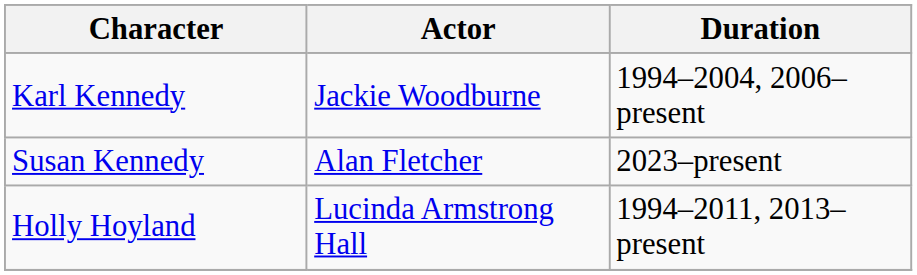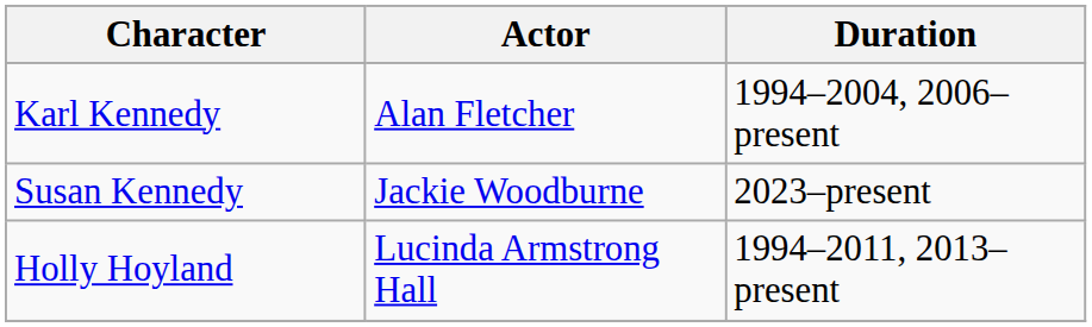Karl Kennedy | Actor: Jackie Woodburne -> Alan Fletcher
Susan Kennedy | Actor: Alan Fletcher -> Jackie Woodburne
